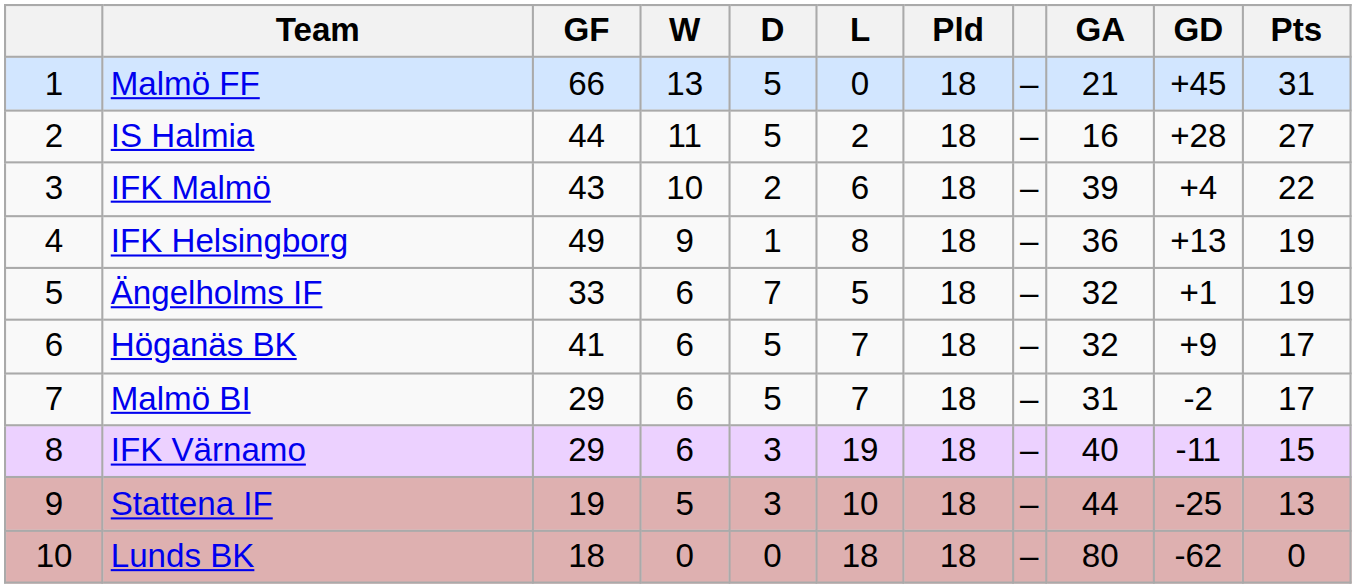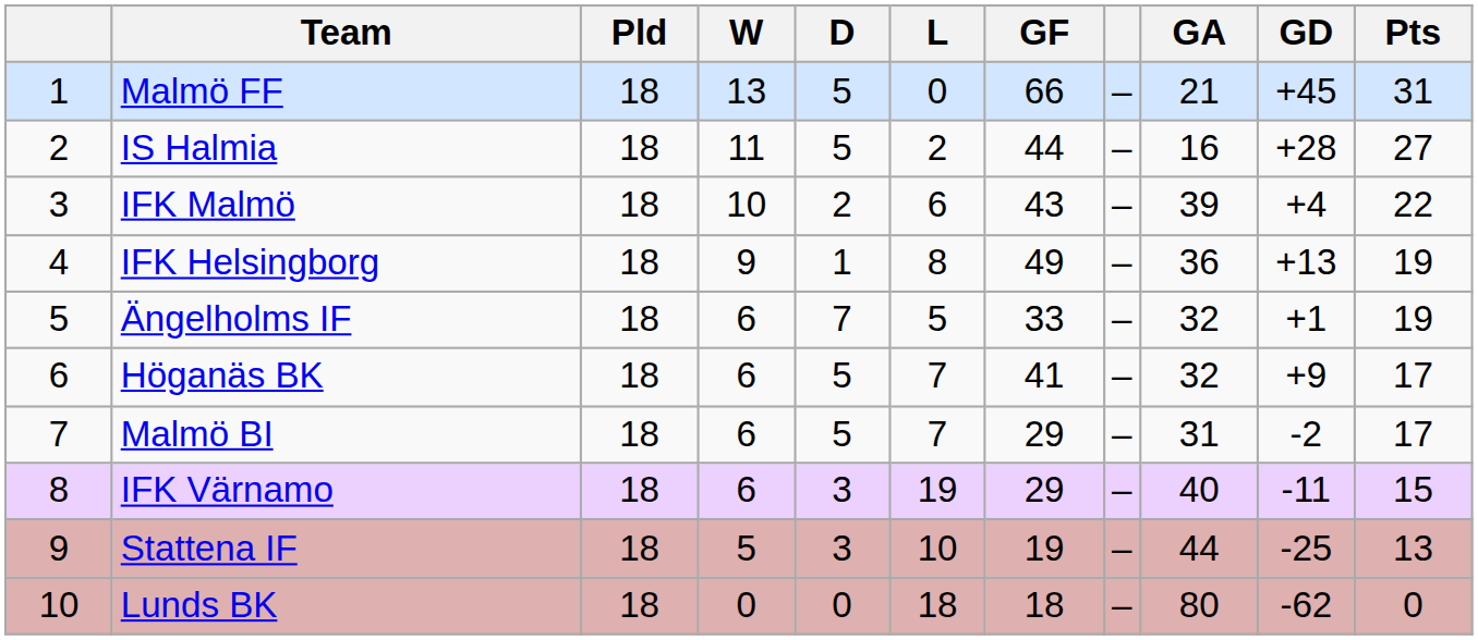columns swapped: Pld <-> GF
